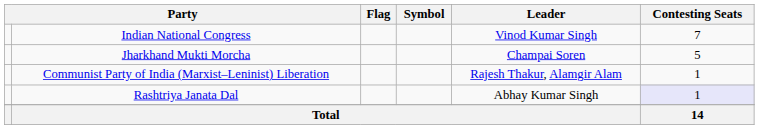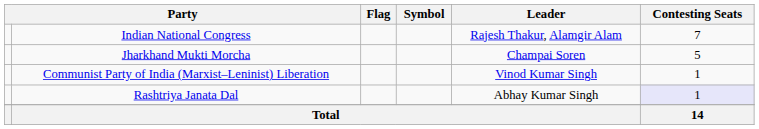Indian National Congress | Leader: Vinod Kumar Singh -> Rajesh Thakur, Alamgir Alam
Communist Party of India (Marxist–Leninist) Liberation | Leader: Rajesh Thakur, Alamgir Alam -> Vinod Kumar Singh
